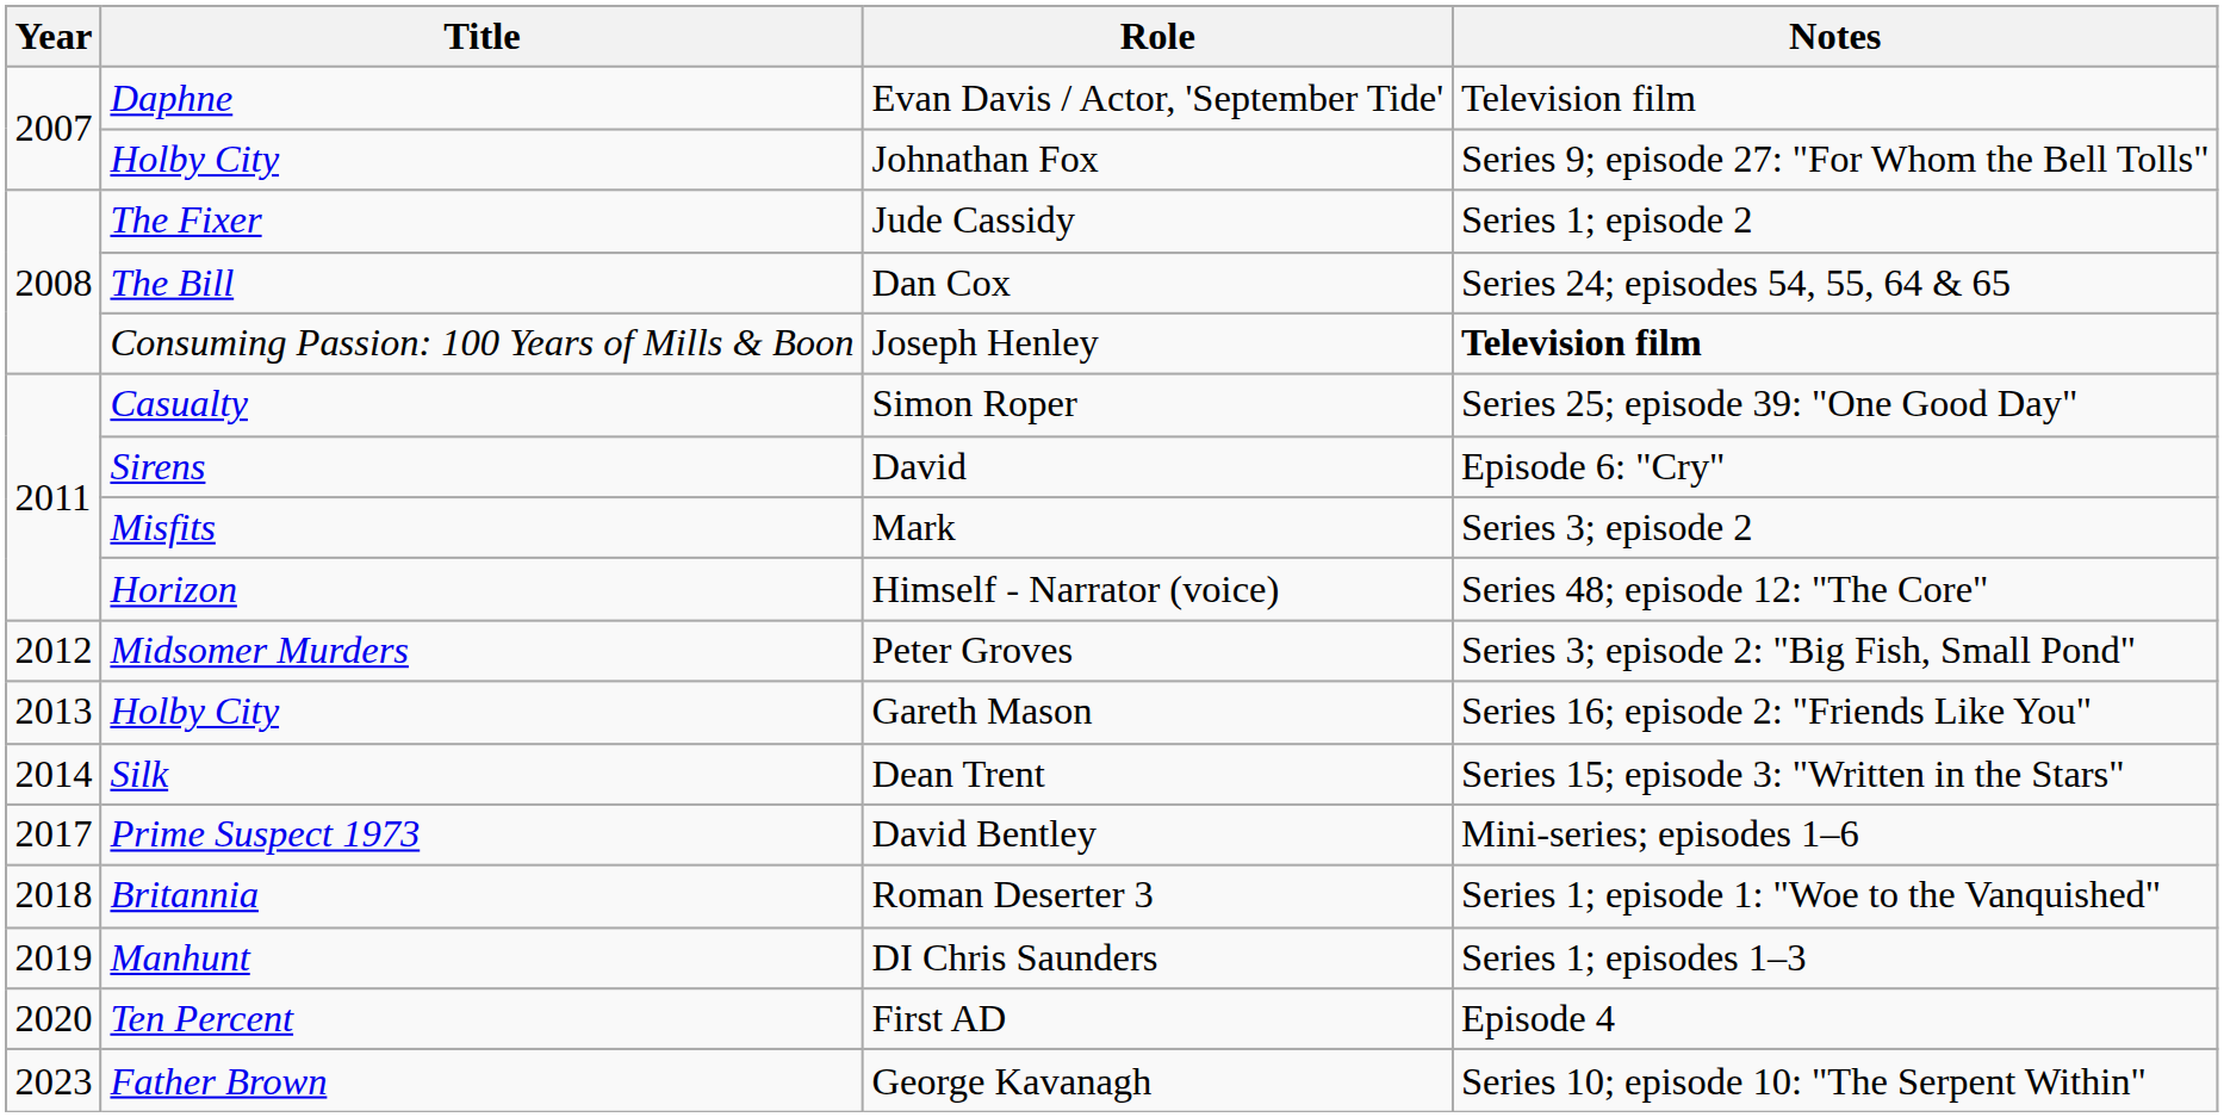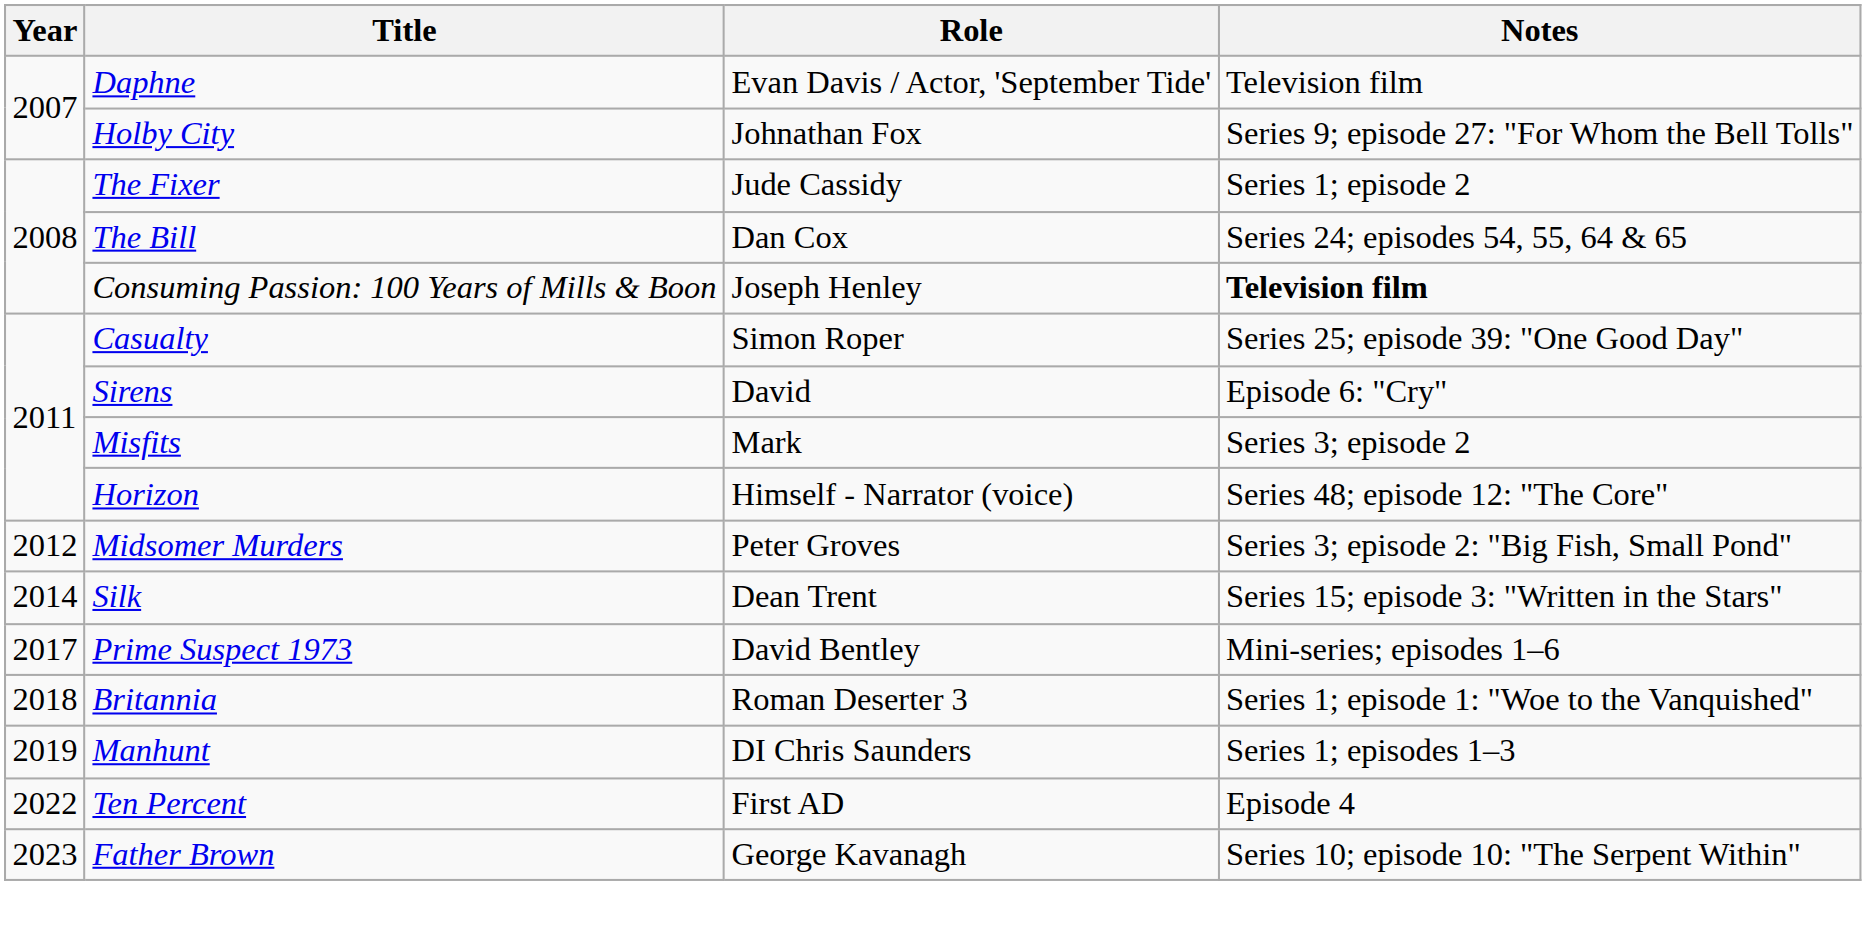- row: 2013 | Holby City | Gareth Mason | Series 16; episode 2: "Friends Like You"
First AD | Year: 2020 -> 2022
